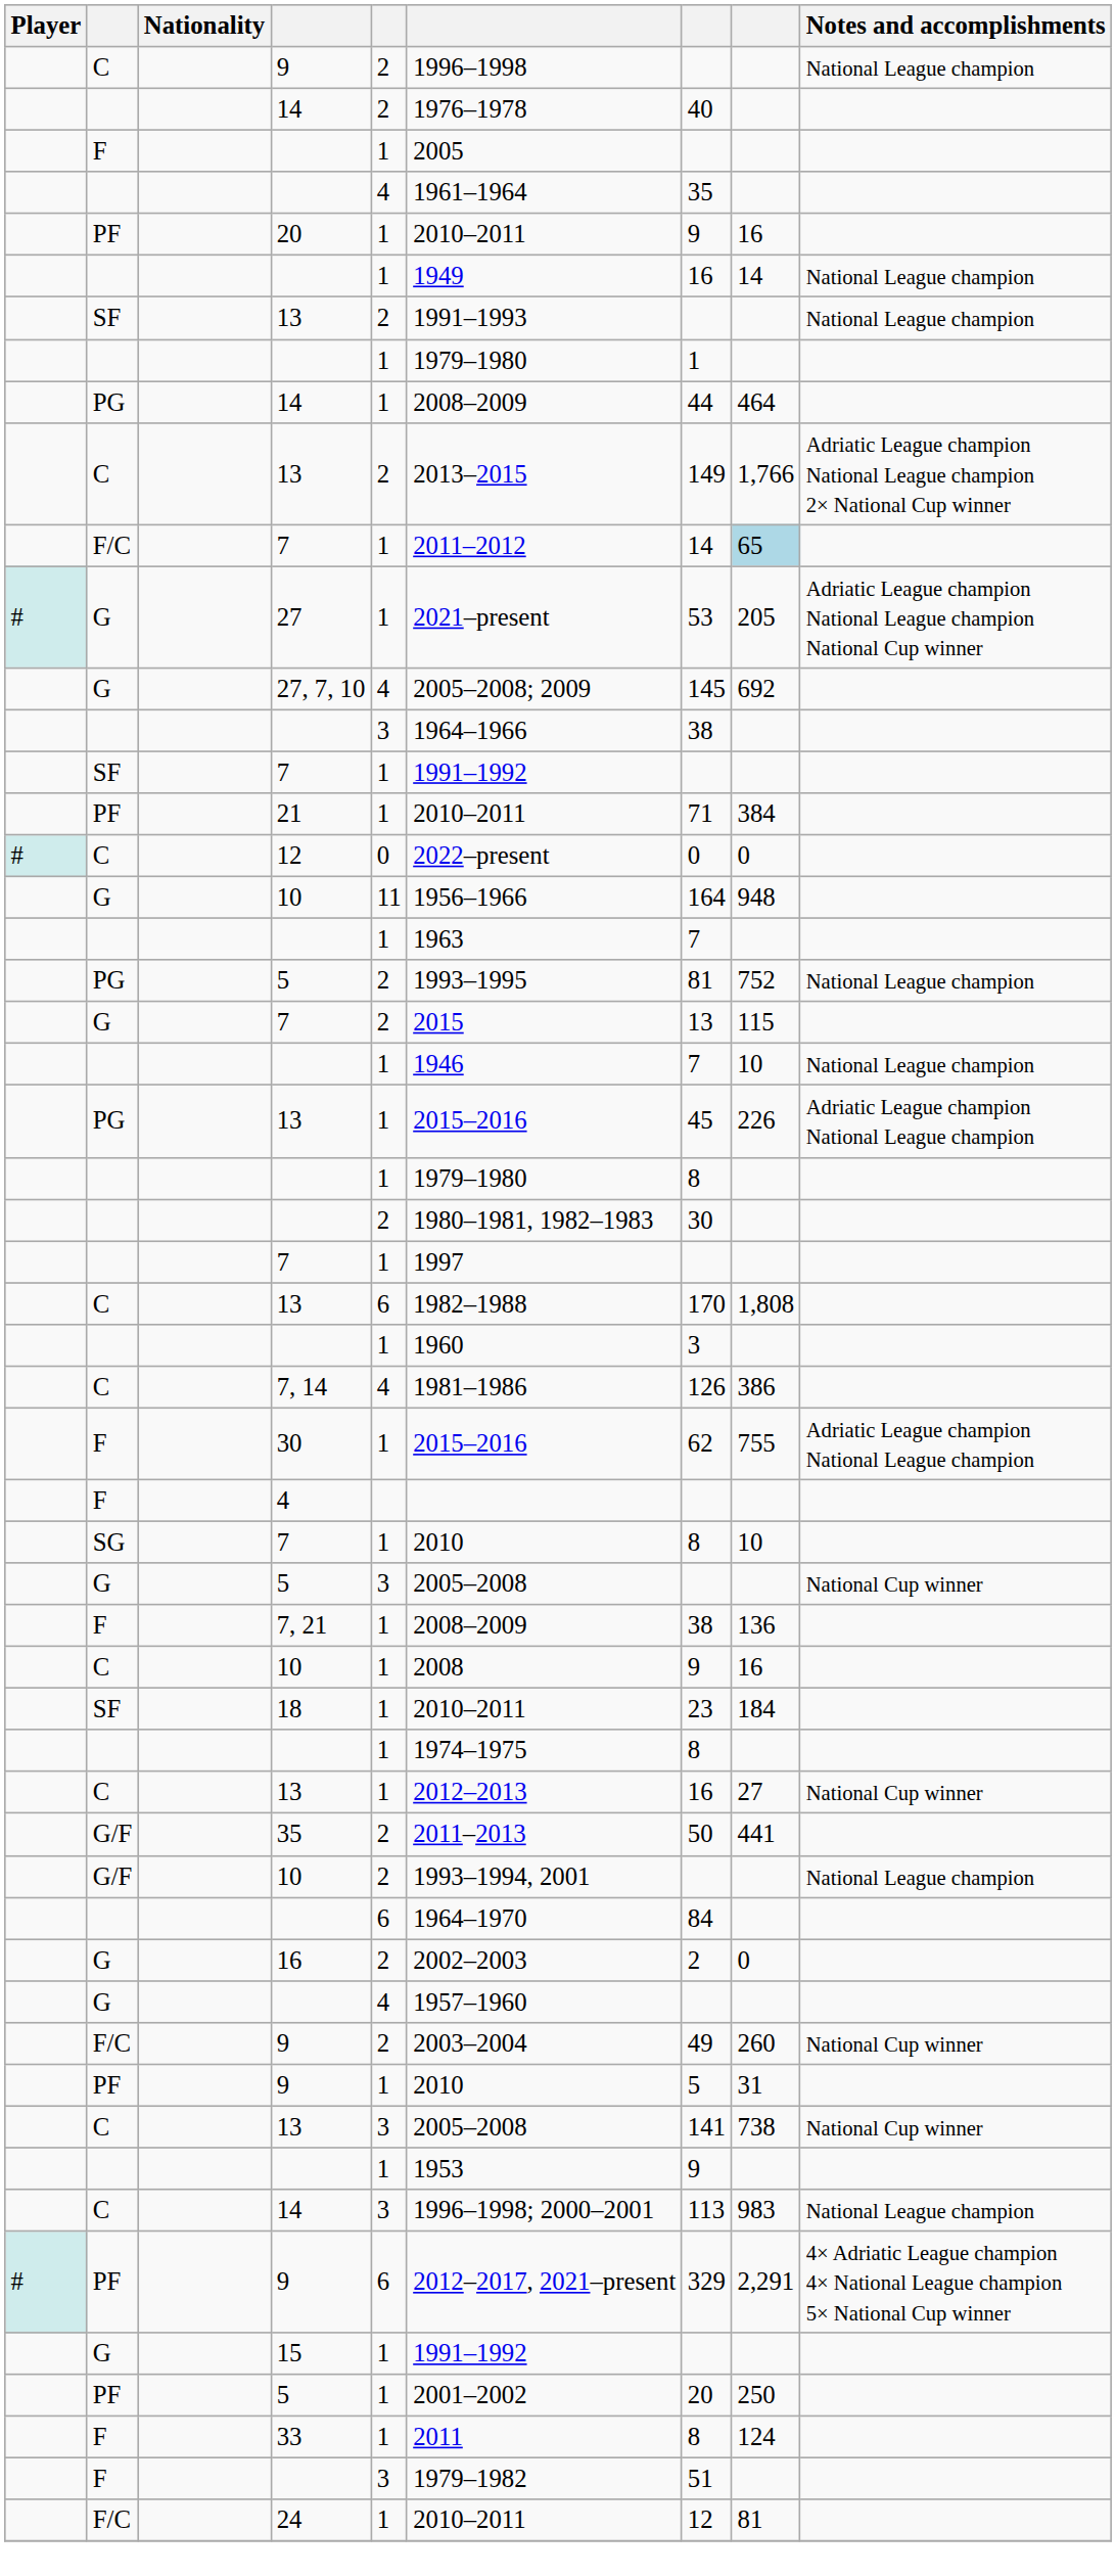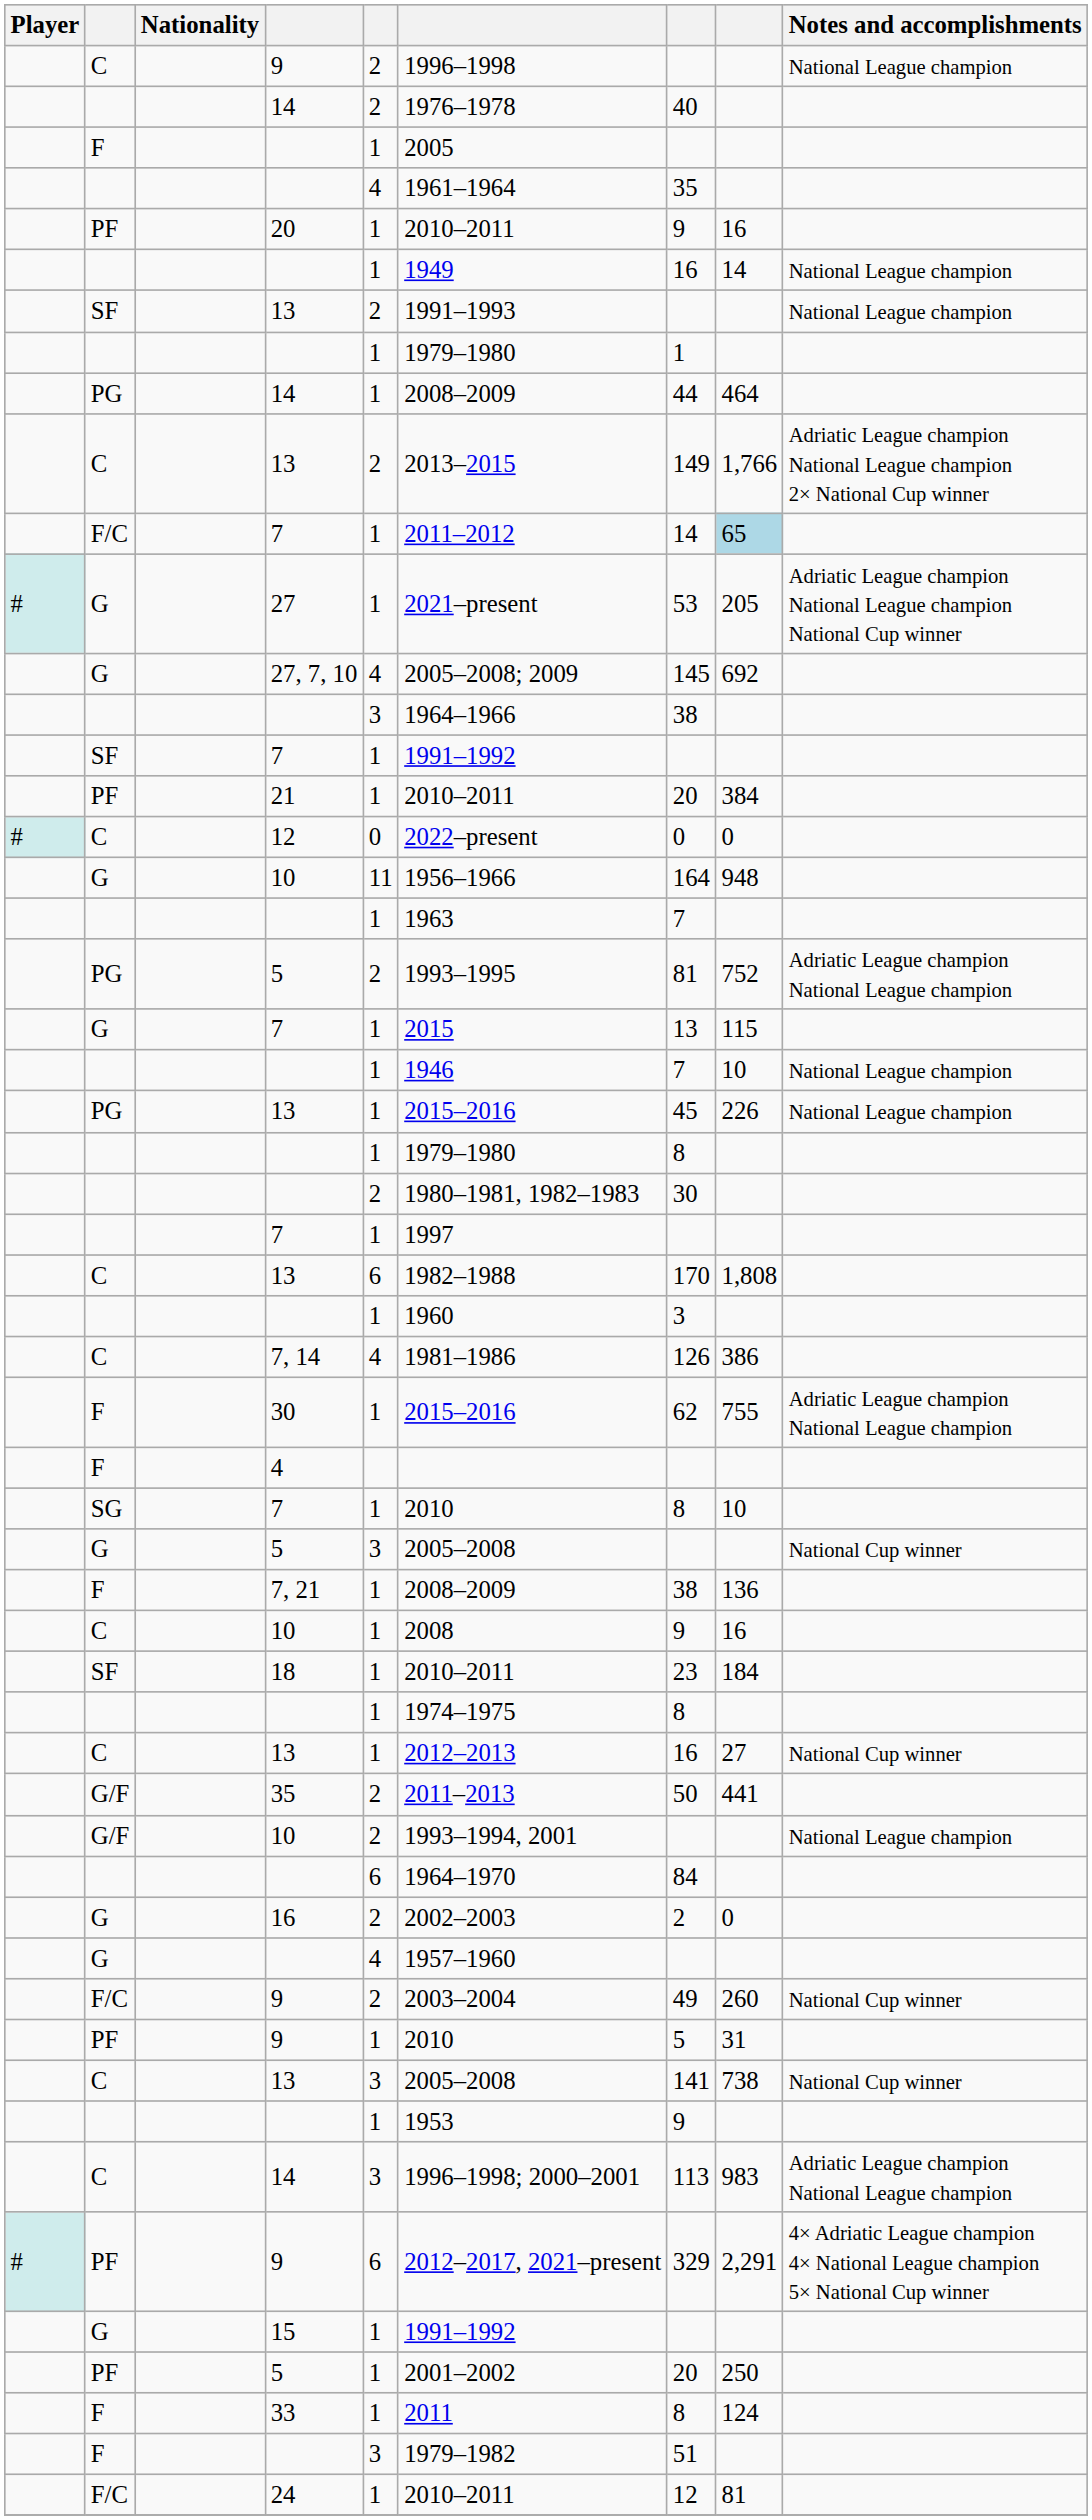21 | column 7: 71 -> 20
PG / 5 | Notes and accomplishments: National League champion -> Adriatic League champion National League champion
G / 7 | column 5: 2 -> 1
PG / 13 | Notes and accomplishments: Adriatic League champion National League champion -> National League champion
C / 14 | Notes and accomplishments: National League champion -> Adriatic League champion National League champion
